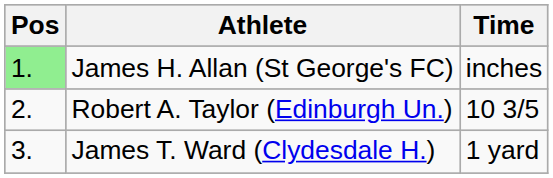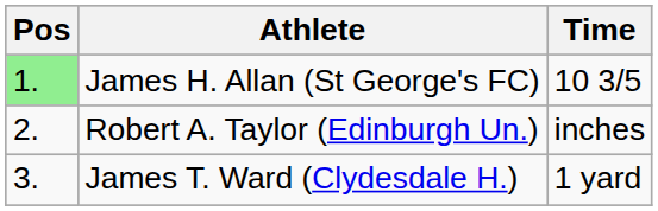James H. Allan (St George's FC) | Time: inches -> 10 3/5
Robert A. Taylor (Edinburgh Un.) | Time: 10 3/5 -> inches
